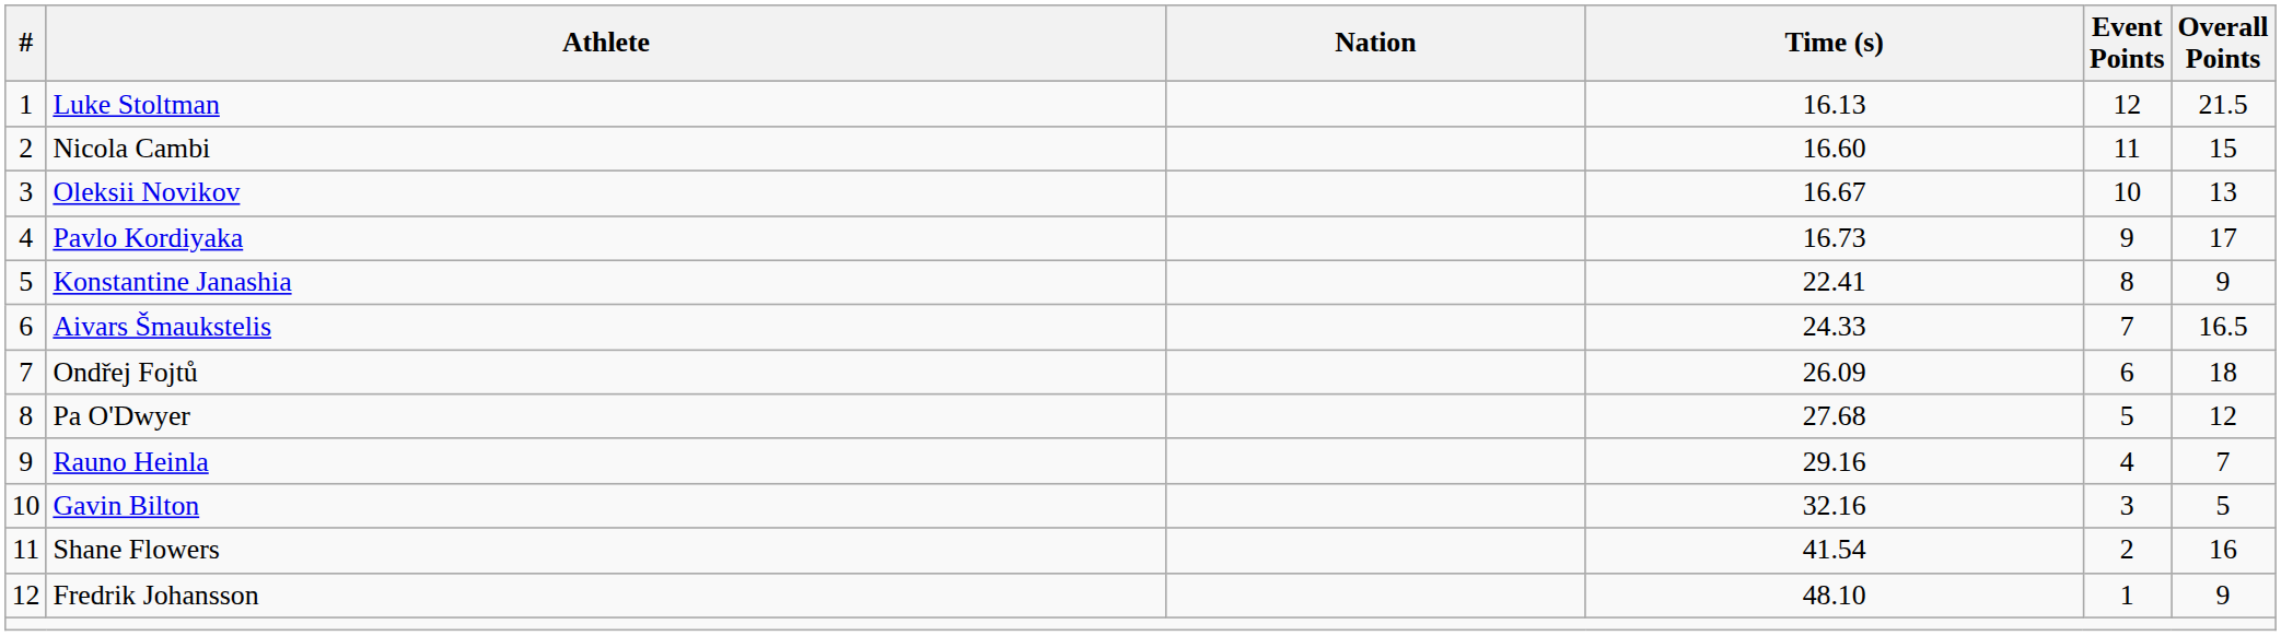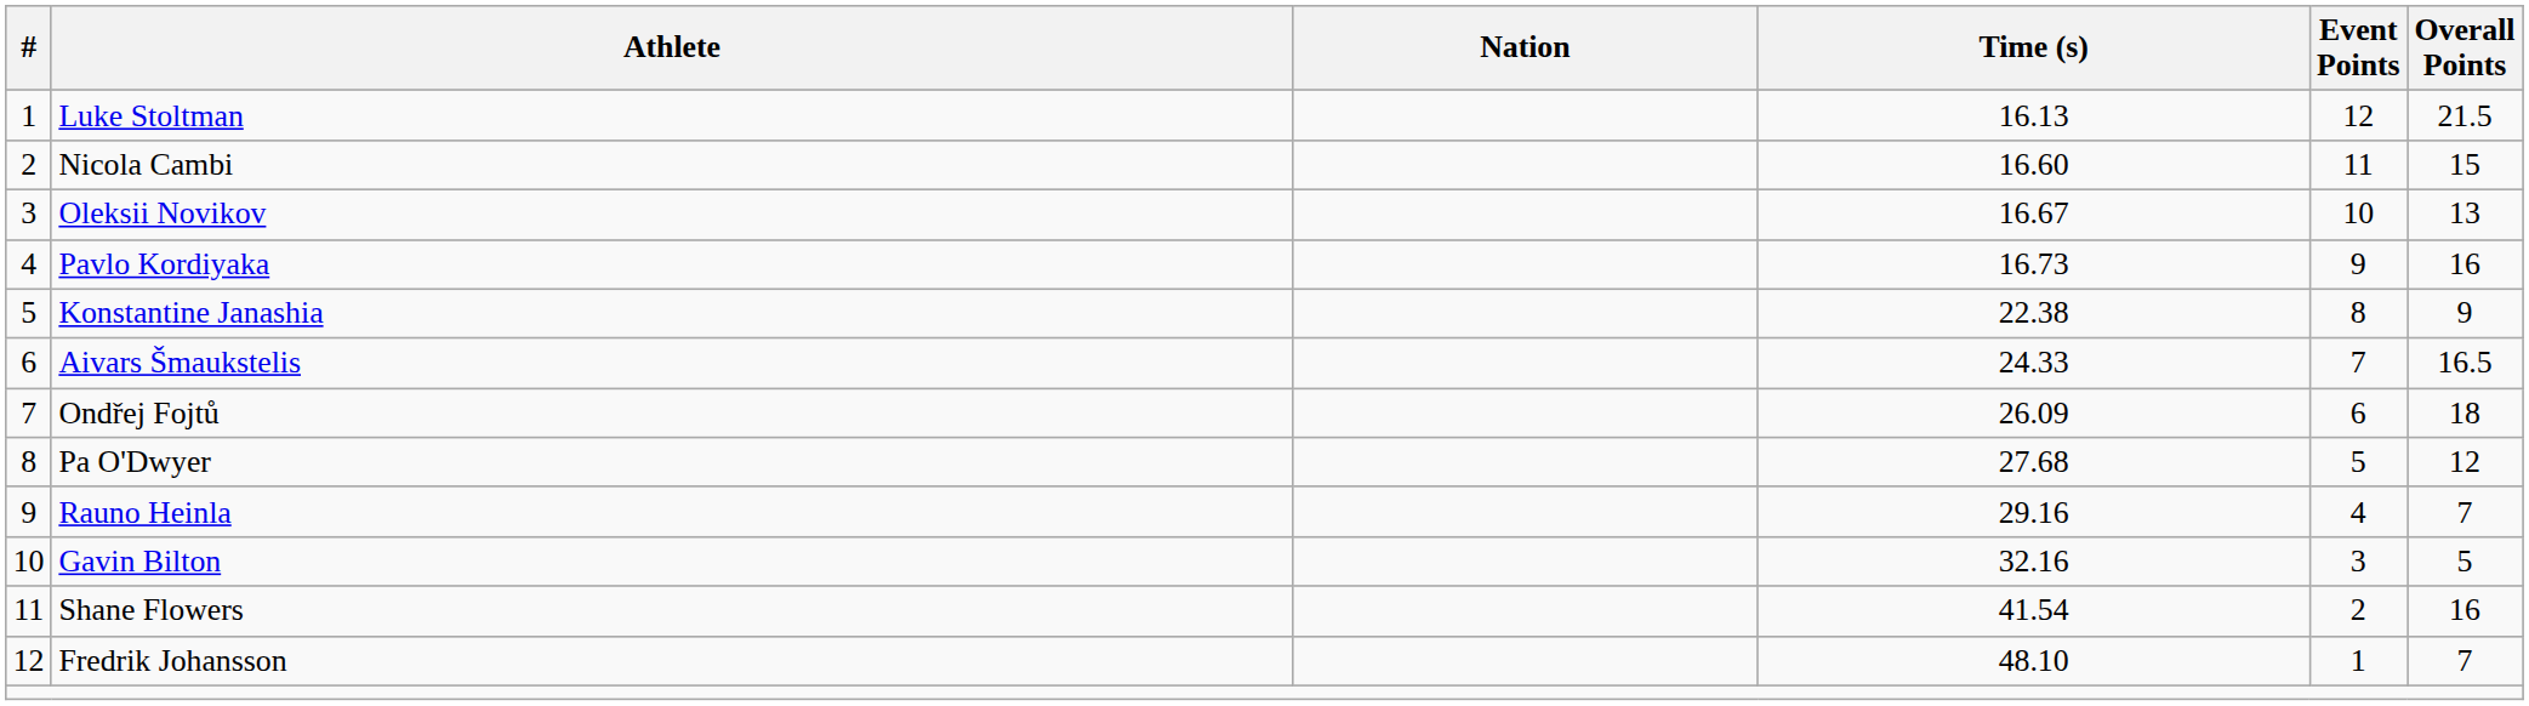Pavlo Kordiyaka | Overall Points: 17 -> 16
Konstantine Janashia | Time (s): 22.41 -> 22.38
Fredrik Johansson | Overall Points: 9 -> 7
